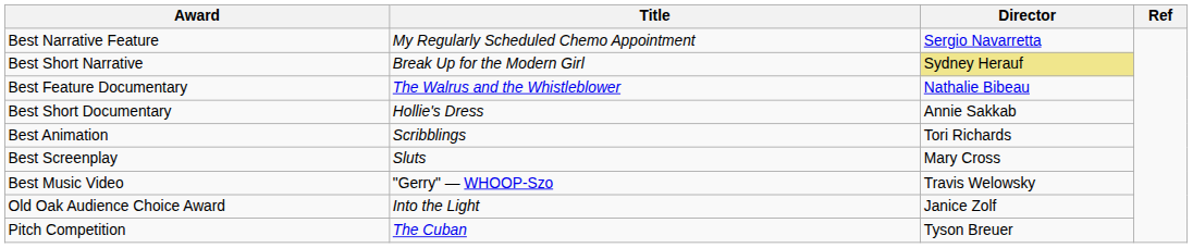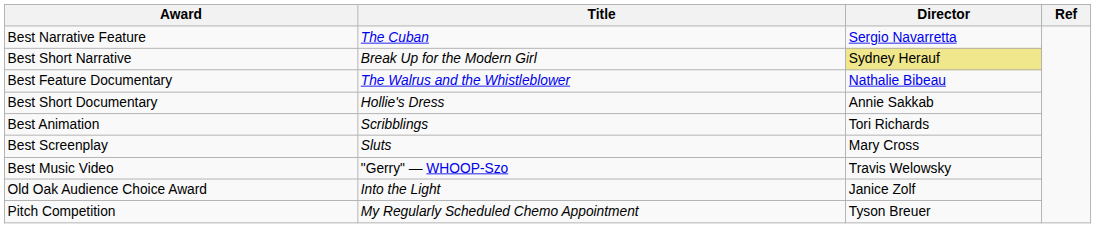Best Narrative Feature | Title: My Regularly Scheduled Chemo Appointment -> The Cuban
Pitch Competition | Title: The Cuban -> My Regularly Scheduled Chemo Appointment
